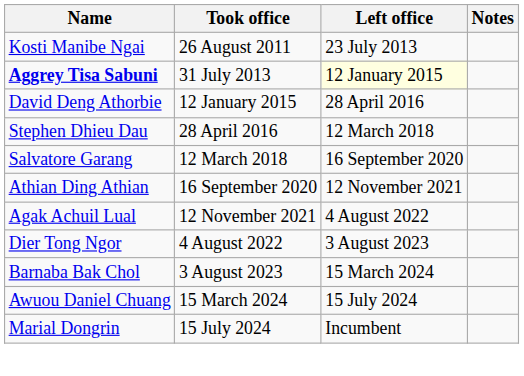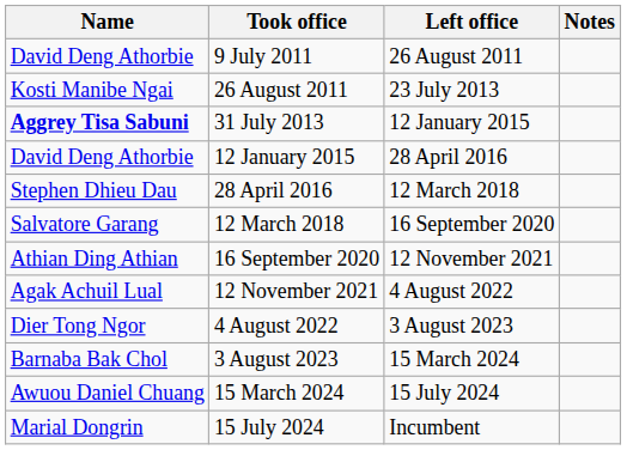+ row: David Deng Athorbie | 9 July 2011 | 26 August 2011
31 July 2013 | Left office: lightyellow background -> no background
